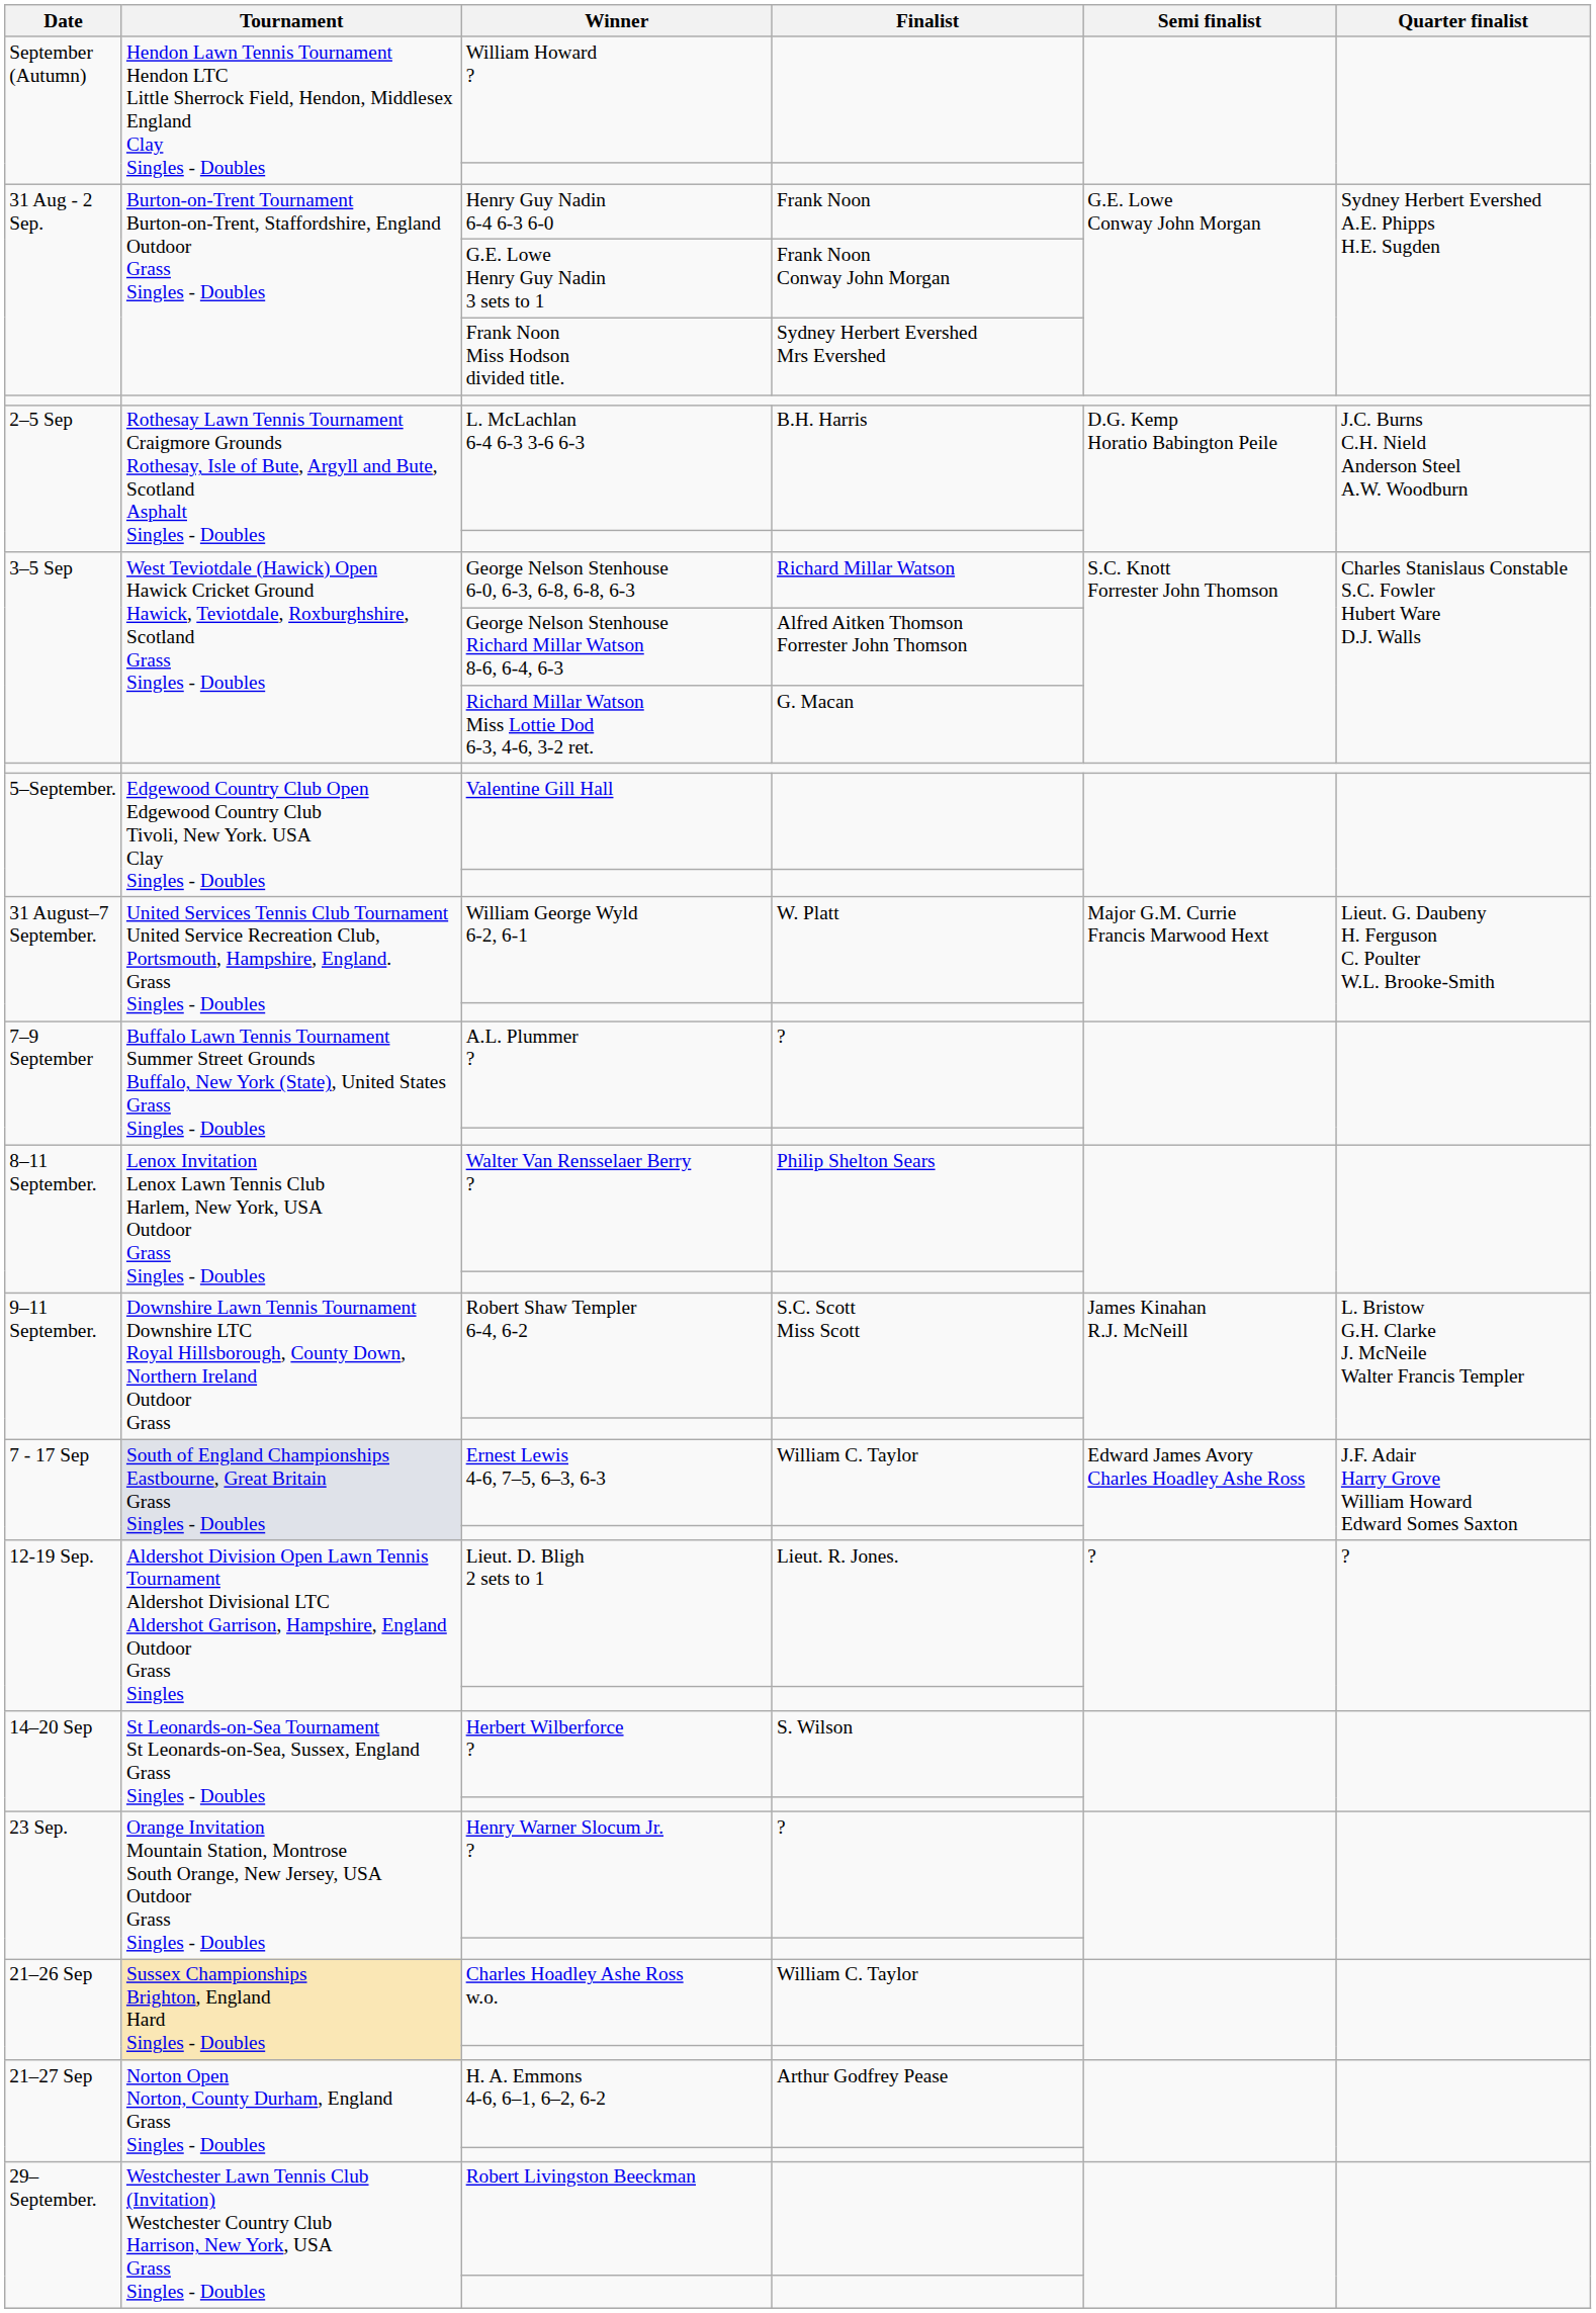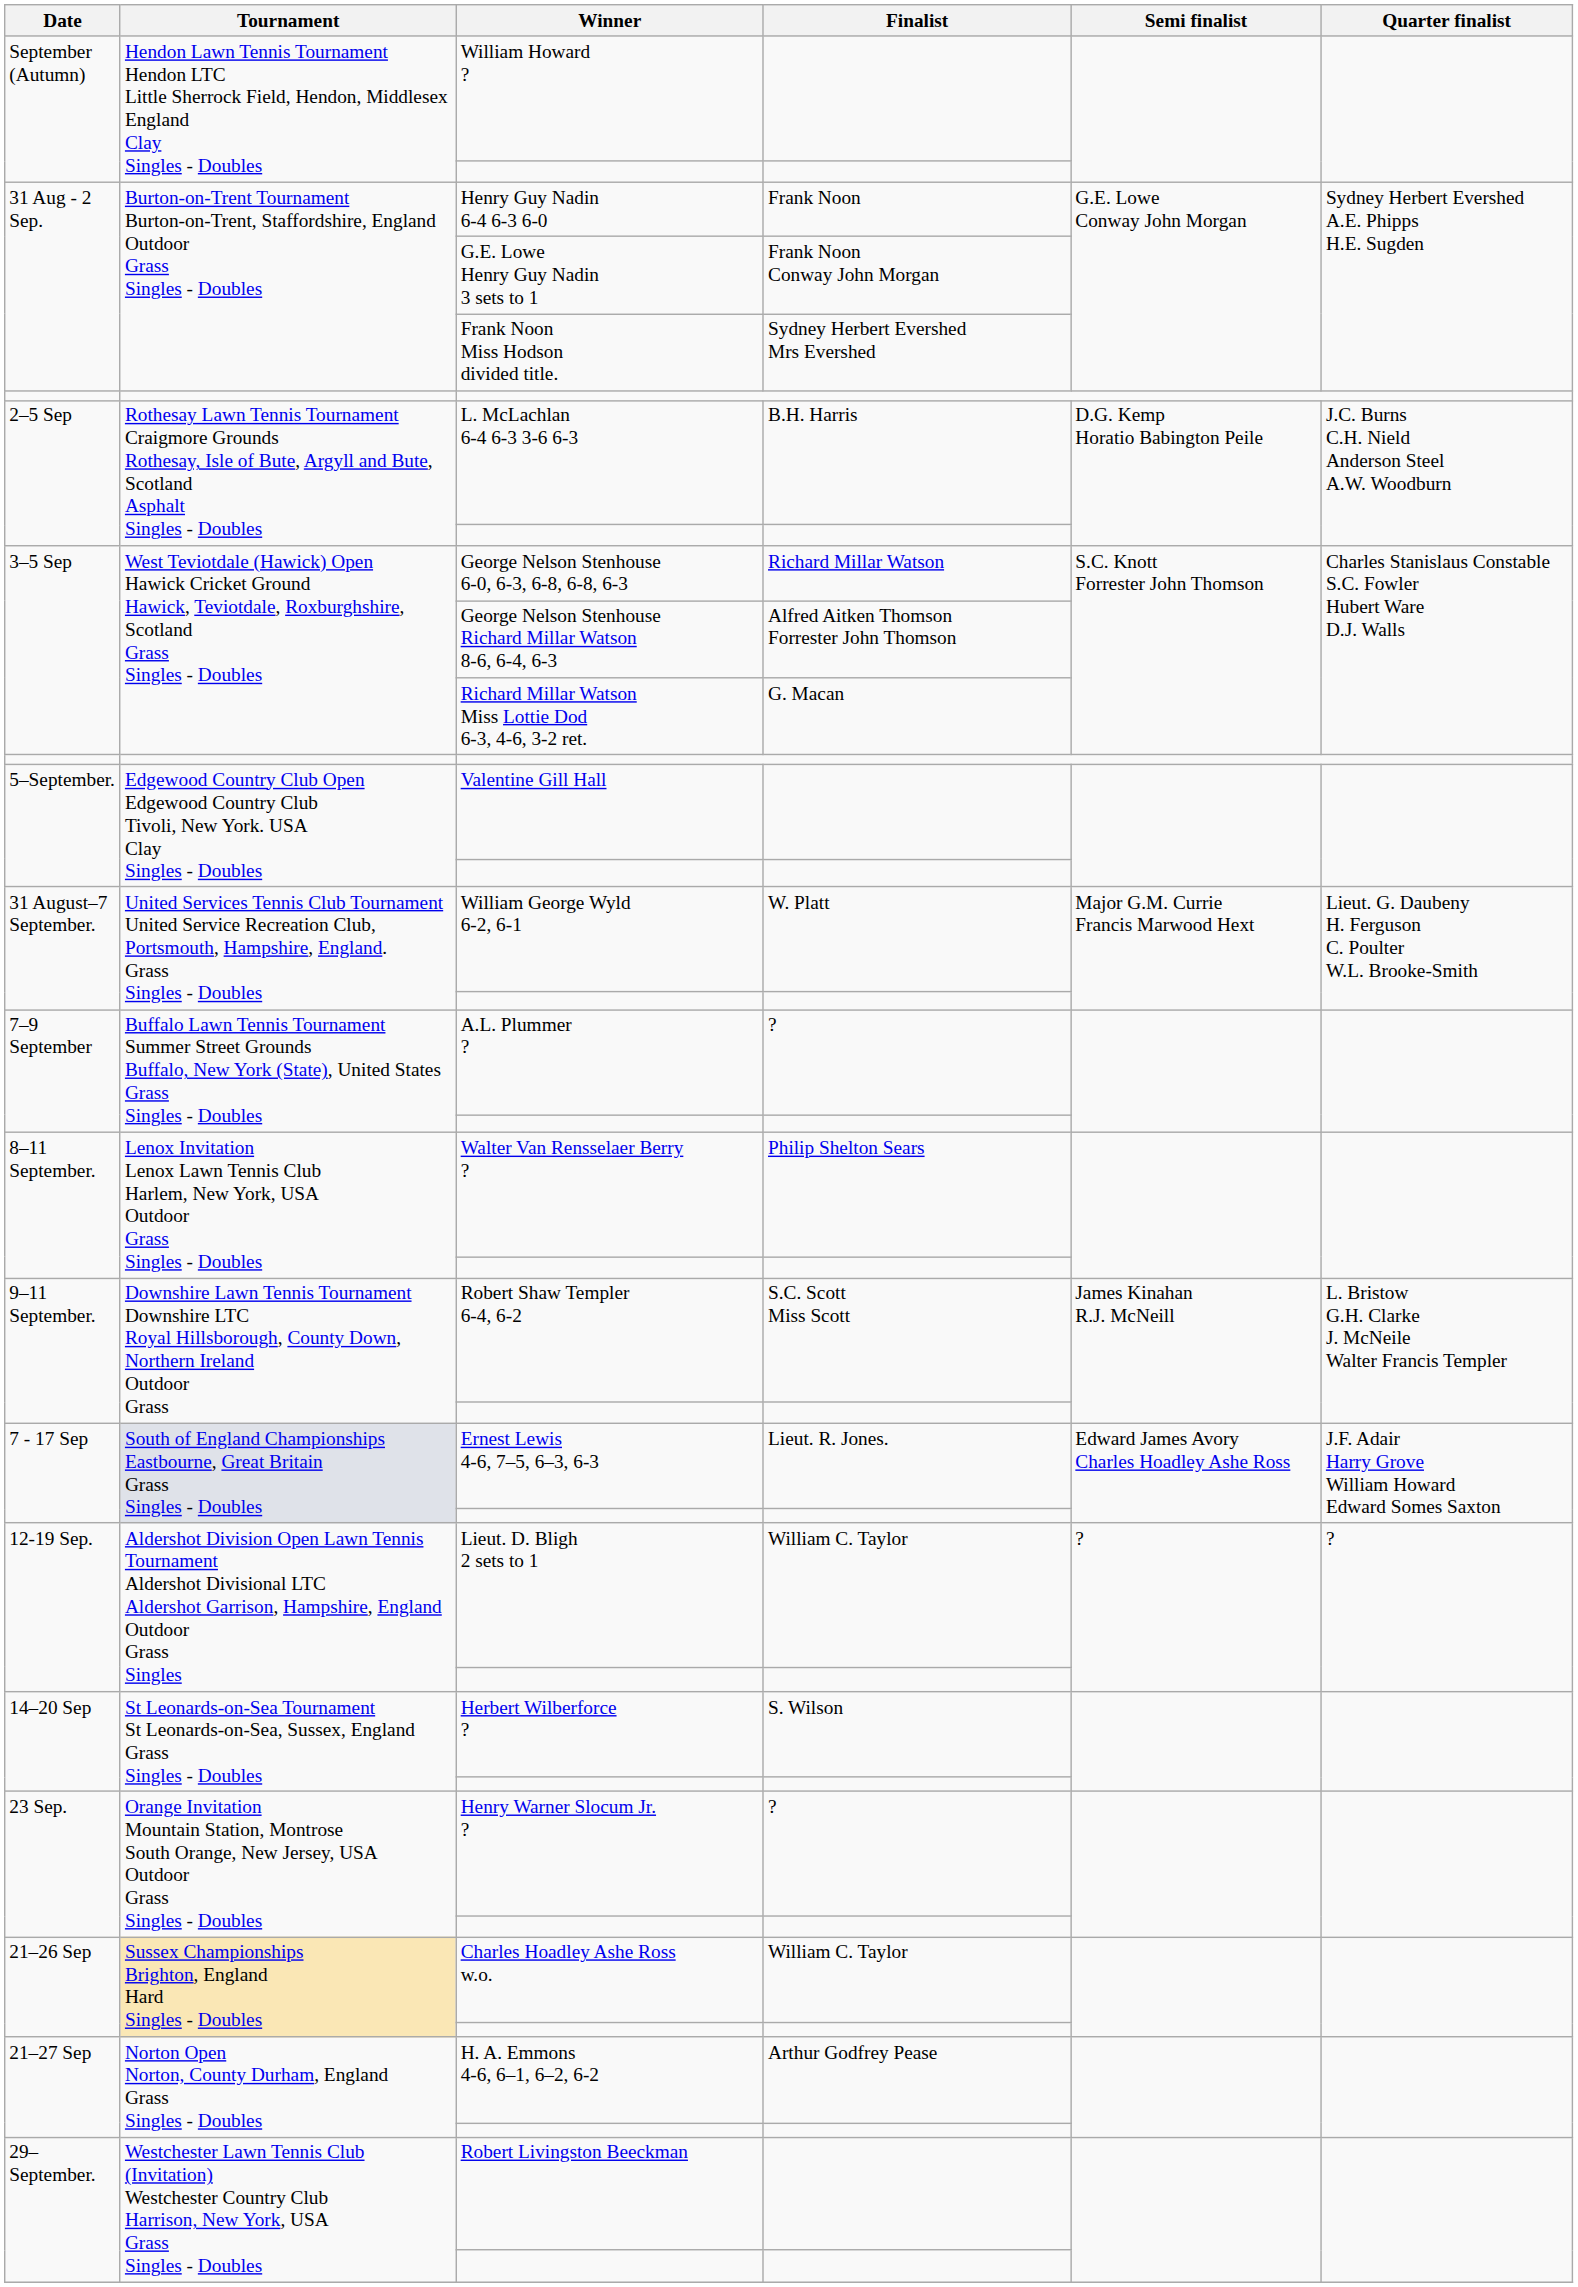Ernest Lewis 4-6, 7–5, 6–3, 6-3 | Finalist: William C. Taylor -> Lieut. R. Jones.
Lieut. D. Bligh 2 sets to 1 | Finalist: Lieut. R. Jones. -> William C. Taylor
